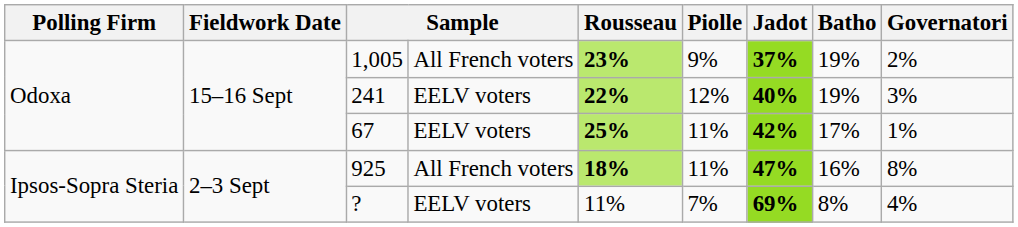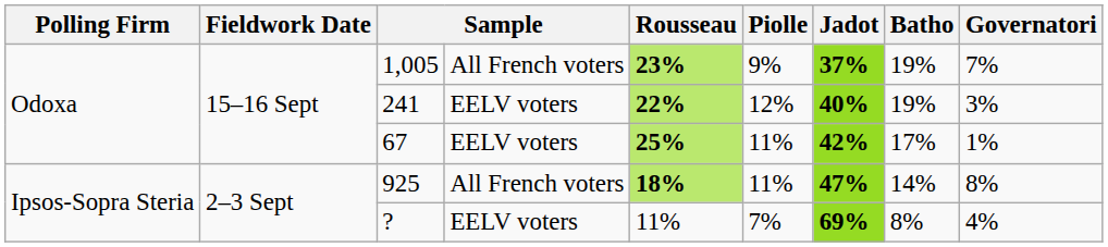1,005 | Governatori: 2% -> 7%
925 | Batho: 16% -> 14%
